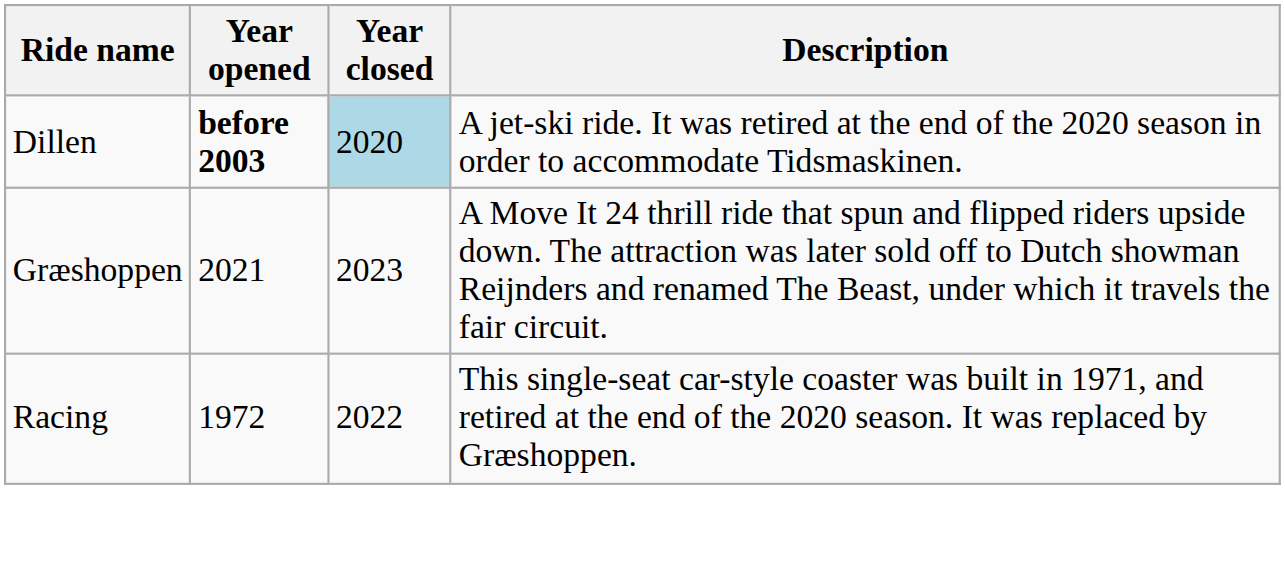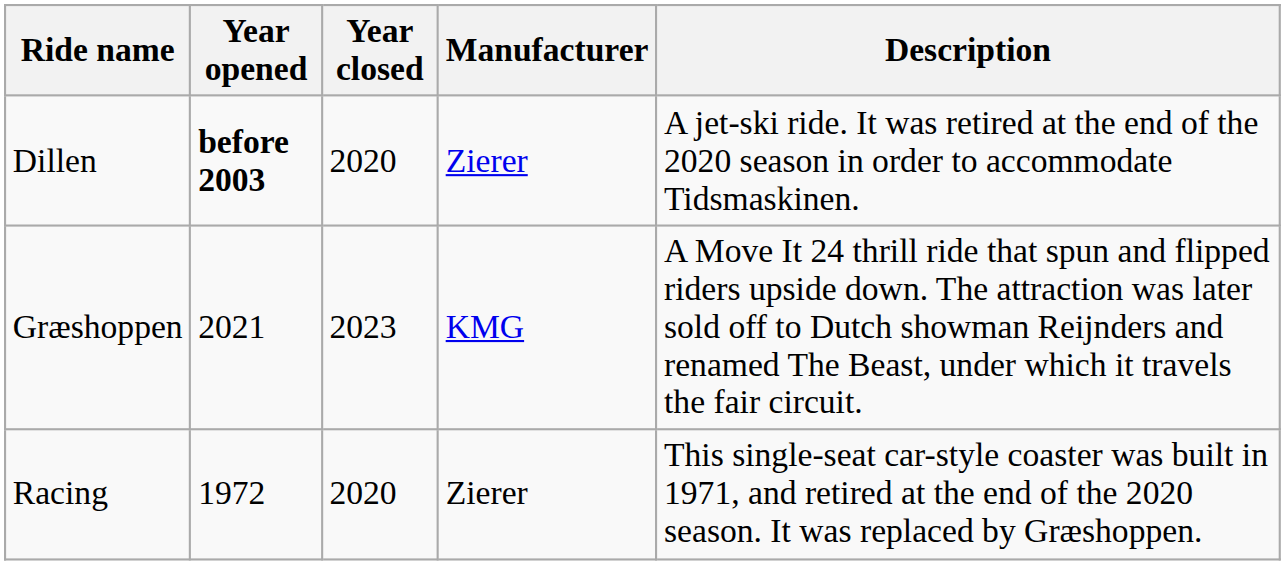+ column: Manufacturer | Zierer | KMG | Zierer
Dillen | Year closed: lightblue background -> no background
Racing | Year closed: 2022 -> 2020
